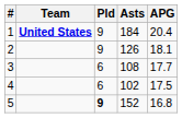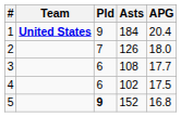2 | Pld: 9 -> 7
2 | APG: 18.1 -> 18.0
